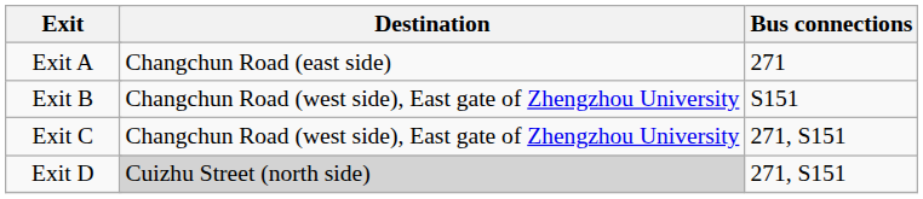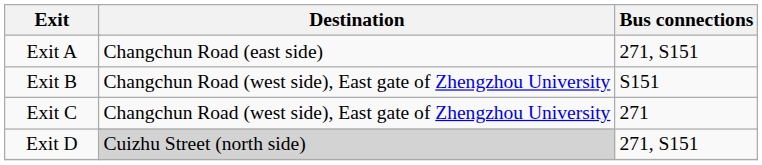Exit A | Bus connections: 271 -> 271, S151
Exit C | Bus connections: 271, S151 -> 271
